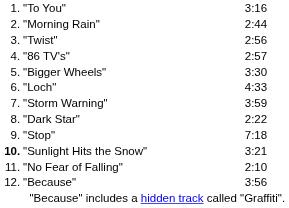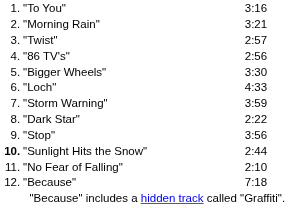"Morning Rain" | column 3: 2:44 -> 3:21
"Twist" | column 3: 2:56 -> 2:57
"86 TV's" | column 3: 2:57 -> 2:56
"Stop" | column 3: 7:18 -> 3:56
"Sunlight Hits the Snow" | column 3: 3:21 -> 2:44
"Because" | column 3: 3:56 -> 7:18
